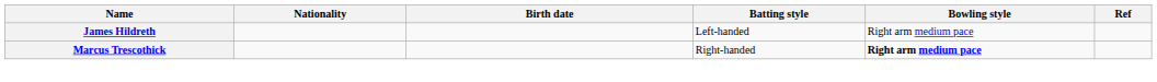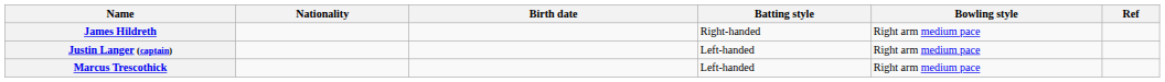James Hildreth | Batting style: Left-handed -> Right-handed
+ row: Justin Langer (captain) | Left-handed | Right arm medium pace
Marcus Trescothick | Batting style: Right-handed -> Left-handed
Marcus Trescothick | Bowling style: bold -> normal
